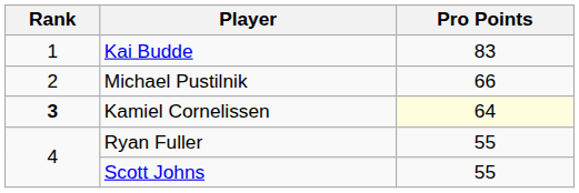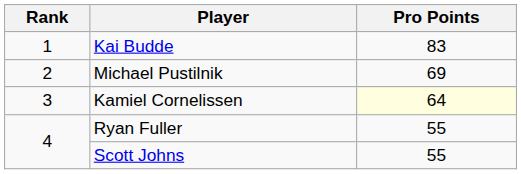Michael Pustilnik | Pro Points: 66 -> 69
Kamiel Cornelissen | Rank: bold -> normal
